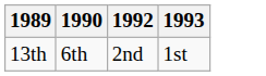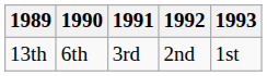+ column: 1991 | 3rd
